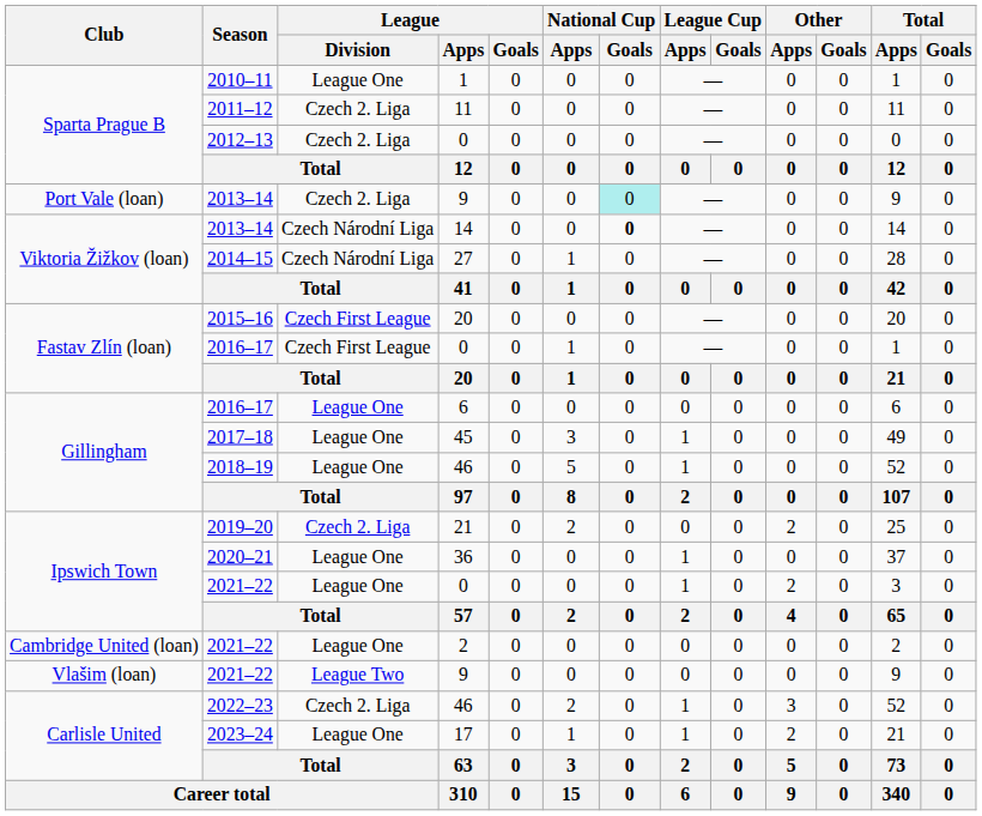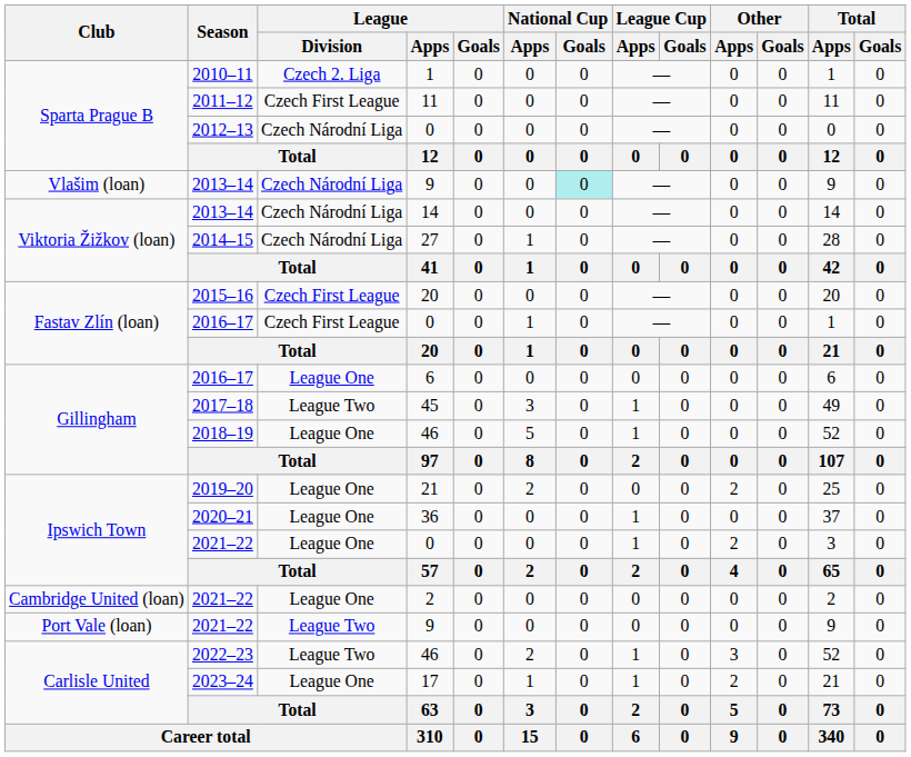2010–11 | League / Division: League One -> Czech 2. Liga
2011–12 | League / Division: Czech 2. Liga -> Czech First League
2012–13 | League / Division: Czech 2. Liga -> Czech Národní Liga
2013–14 / 9 | Club: Port Vale (loan) -> Vlašim (loan)
2013–14 / 9 | League / Division: Czech 2. Liga -> Czech Národní Liga
2013–14 / 14 | National Cup / Goals: bold -> normal
2017–18 | League / Division: League One -> League Two
2019–20 | League / Division: Czech 2. Liga -> League One
2021–22 / 9 | Club: Vlašim (loan) -> Port Vale (loan)
2022–23 | League / Division: Czech 2. Liga -> League Two
